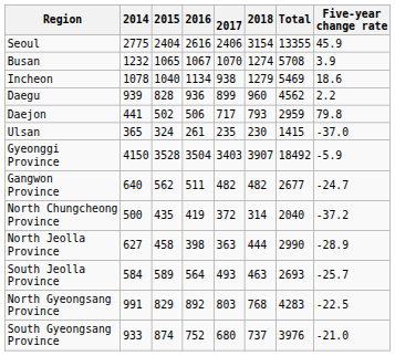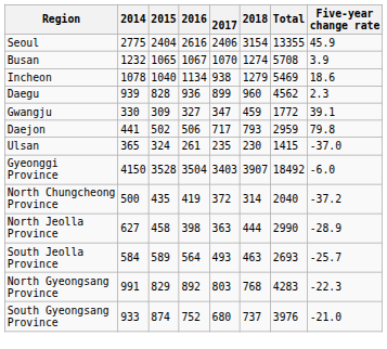Daegu | Five-year change rate: 2.2 -> 2.3
+ row: Gwangju | 330 | 309 | 327 | 347 | 459 | 1772 | 39.1
Gyeonggi Province | Five-year change rate: -5.9 -> -6.0
- row: Gangwon Province | 640 | 562 | 511 | 482 | 482 | 2677 | -24.7
North Gyeongsang Province | Five-year change rate: -22.5 -> -22.3
